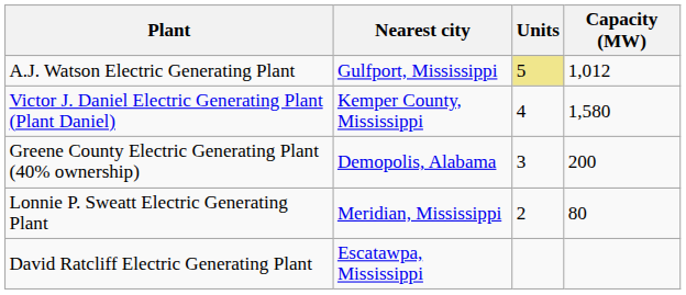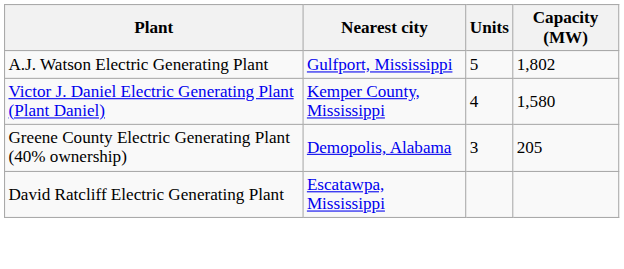A.J. Watson Electric Generating Plant | Units: khaki background -> no background
A.J. Watson Electric Generating Plant | Capacity (MW): 1,012 -> 1,802
Greene County Electric Generating Plant (40% ownership) | Capacity (MW): 200 -> 205
- row: Lonnie P. Sweatt Electric Generating Plant | Meridian, Mississippi | 2 | 80
